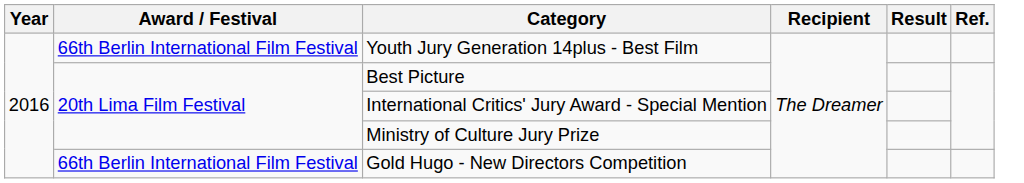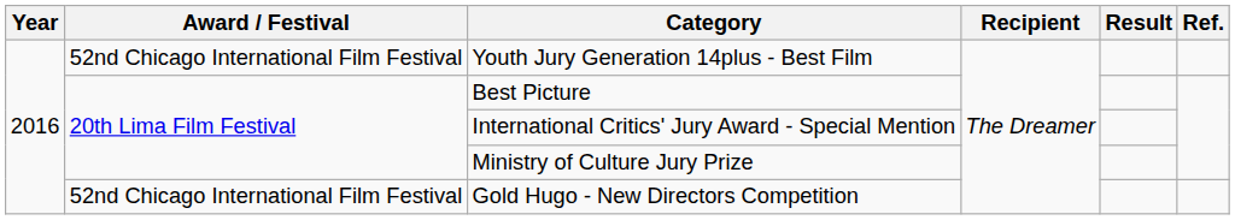Youth Jury Generation 14plus - Best Film | Award / Festival: 66th Berlin International Film Festival -> 52nd Chicago International Film Festival
Gold Hugo - New Directors Competition | Award / Festival: 66th Berlin International Film Festival -> 52nd Chicago International Film Festival
